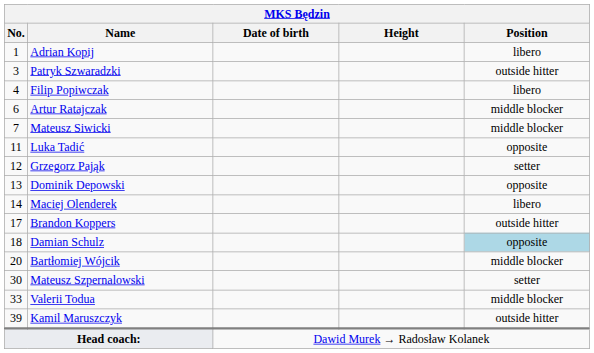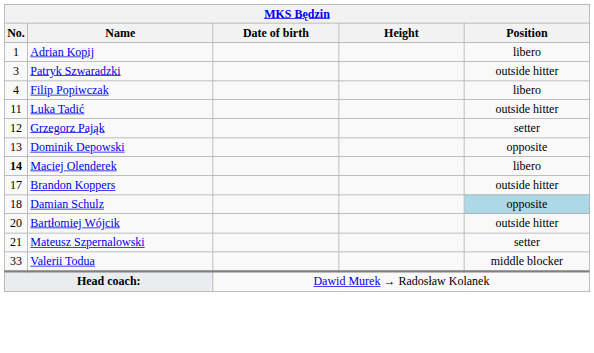- row: 6 | Artur Ratajczak | middle blocker
- row: 7 | Mateusz Siwicki | middle blocker
Luka Tadić | Position: opposite -> outside hitter
Maciej Olenderek | No.: normal -> bold
Bartłomiej Wójcik | Position: middle blocker -> outside hitter
Mateusz Szpernalowski | No.: 30 -> 21
- row: 39 | Kamil Maruszczyk | outside hitter
